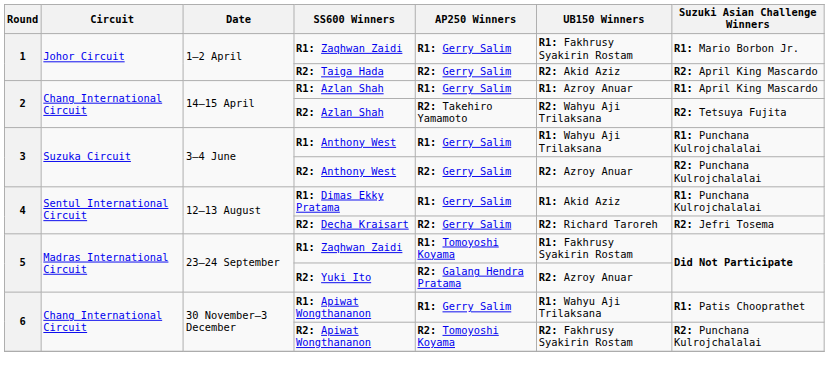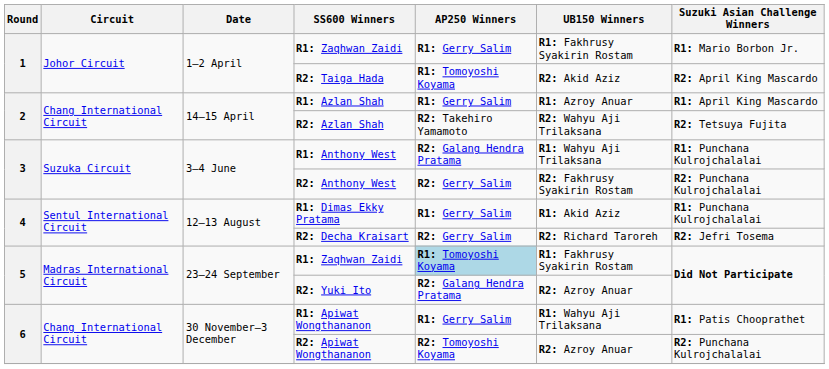R2: Taiga Hada | AP250 Winners: R2: Gerry Salim -> R1: Tomoyoshi Koyama
R1: Anthony West | AP250 Winners: R1: Gerry Salim -> R2: Galang Hendra Pratama
R2: Anthony West | UB150 Winners: R2: Azroy Anuar -> R2: Fakhrusy Syakirin Rostam
5 / R1: Zaqhwan Zaidi | AP250 Winners: no background -> lightblue background
R2: Apiwat Wongthananon | UB150 Winners: R2: Fakhrusy Syakirin Rostam -> R2: Azroy Anuar
